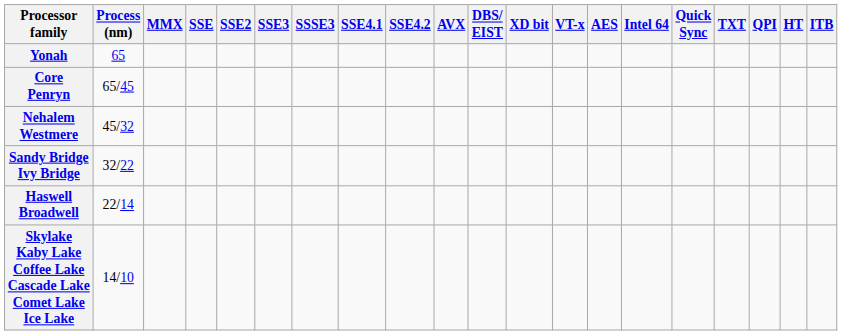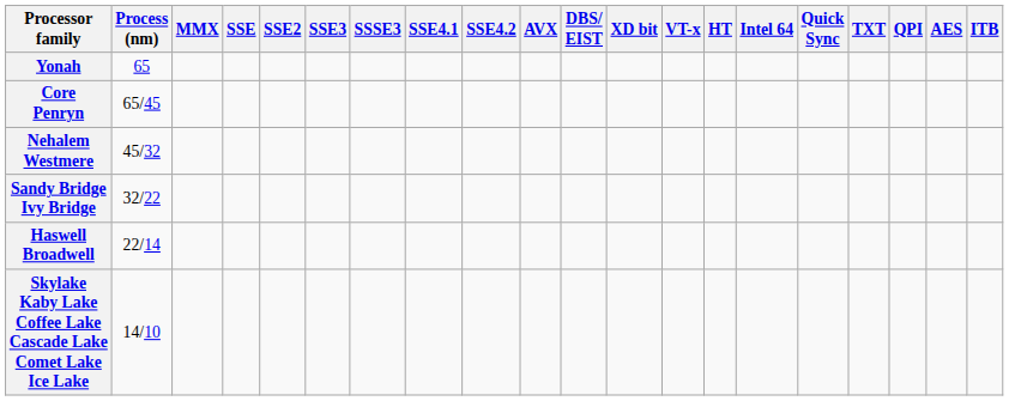columns swapped: AES <-> HT
